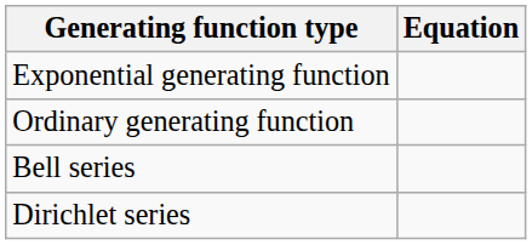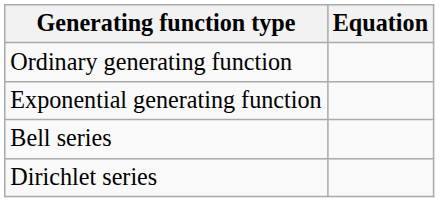rows swapped: Ordinary generating function <-> Exponential generating function
